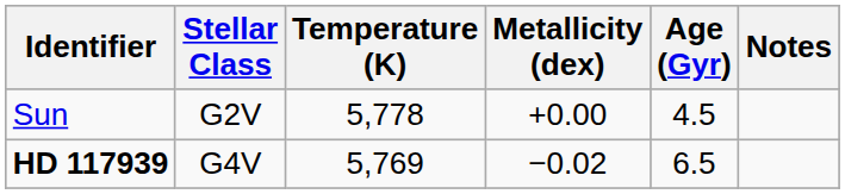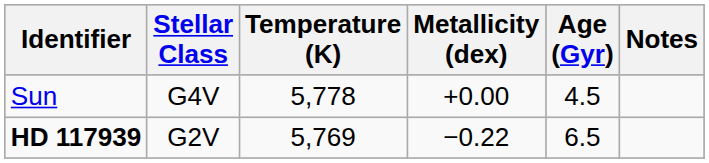Sun | Stellar Class: G2V -> G4V
HD 117939 | Stellar Class: G4V -> G2V
HD 117939 | Metallicity (dex): −0.02 -> −0.22
